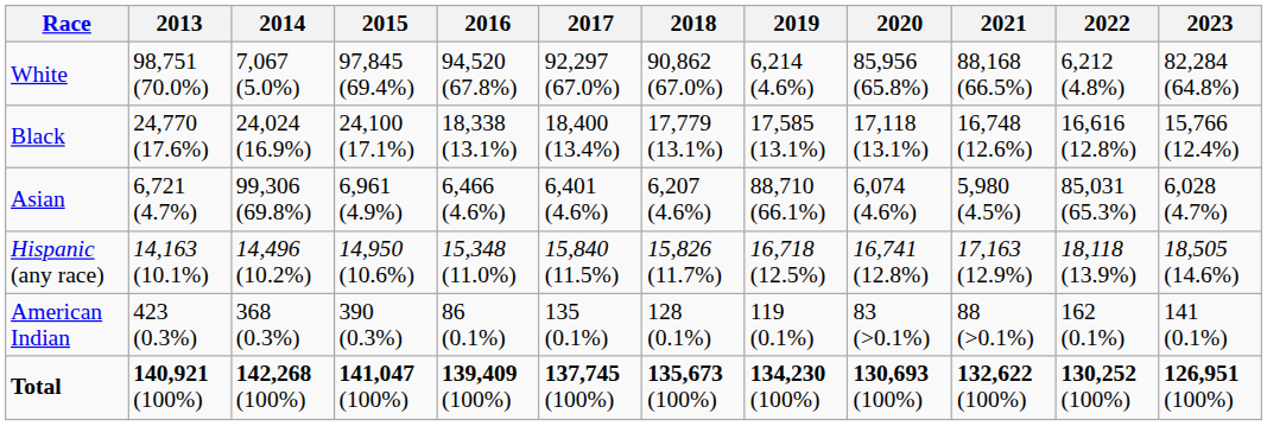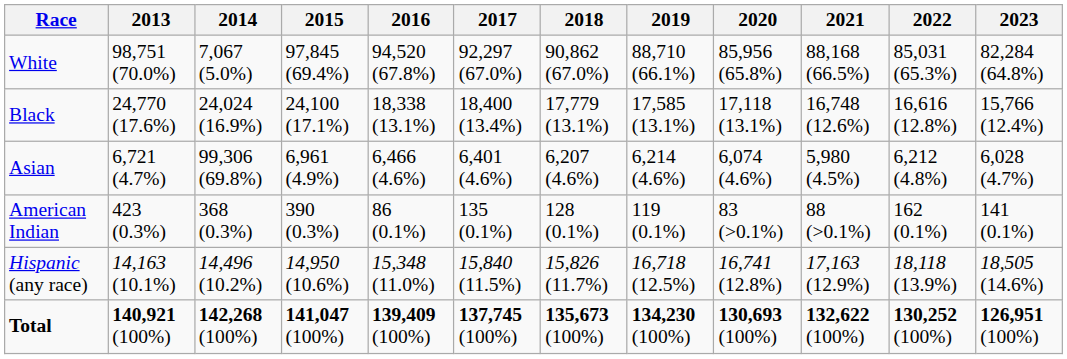White | 2019: 6,214 (4.6%) -> 88,710 (66.1%)
White | 2022: 6,212 (4.8%) -> 85,031 (65.3%)
Asian | 2019: 88,710 (66.1%) -> 6,214 (4.6%)
Asian | 2022: 85,031 (65.3%) -> 6,212 (4.8%)
rows swapped: American Indian <-> Hispanic (any race)
